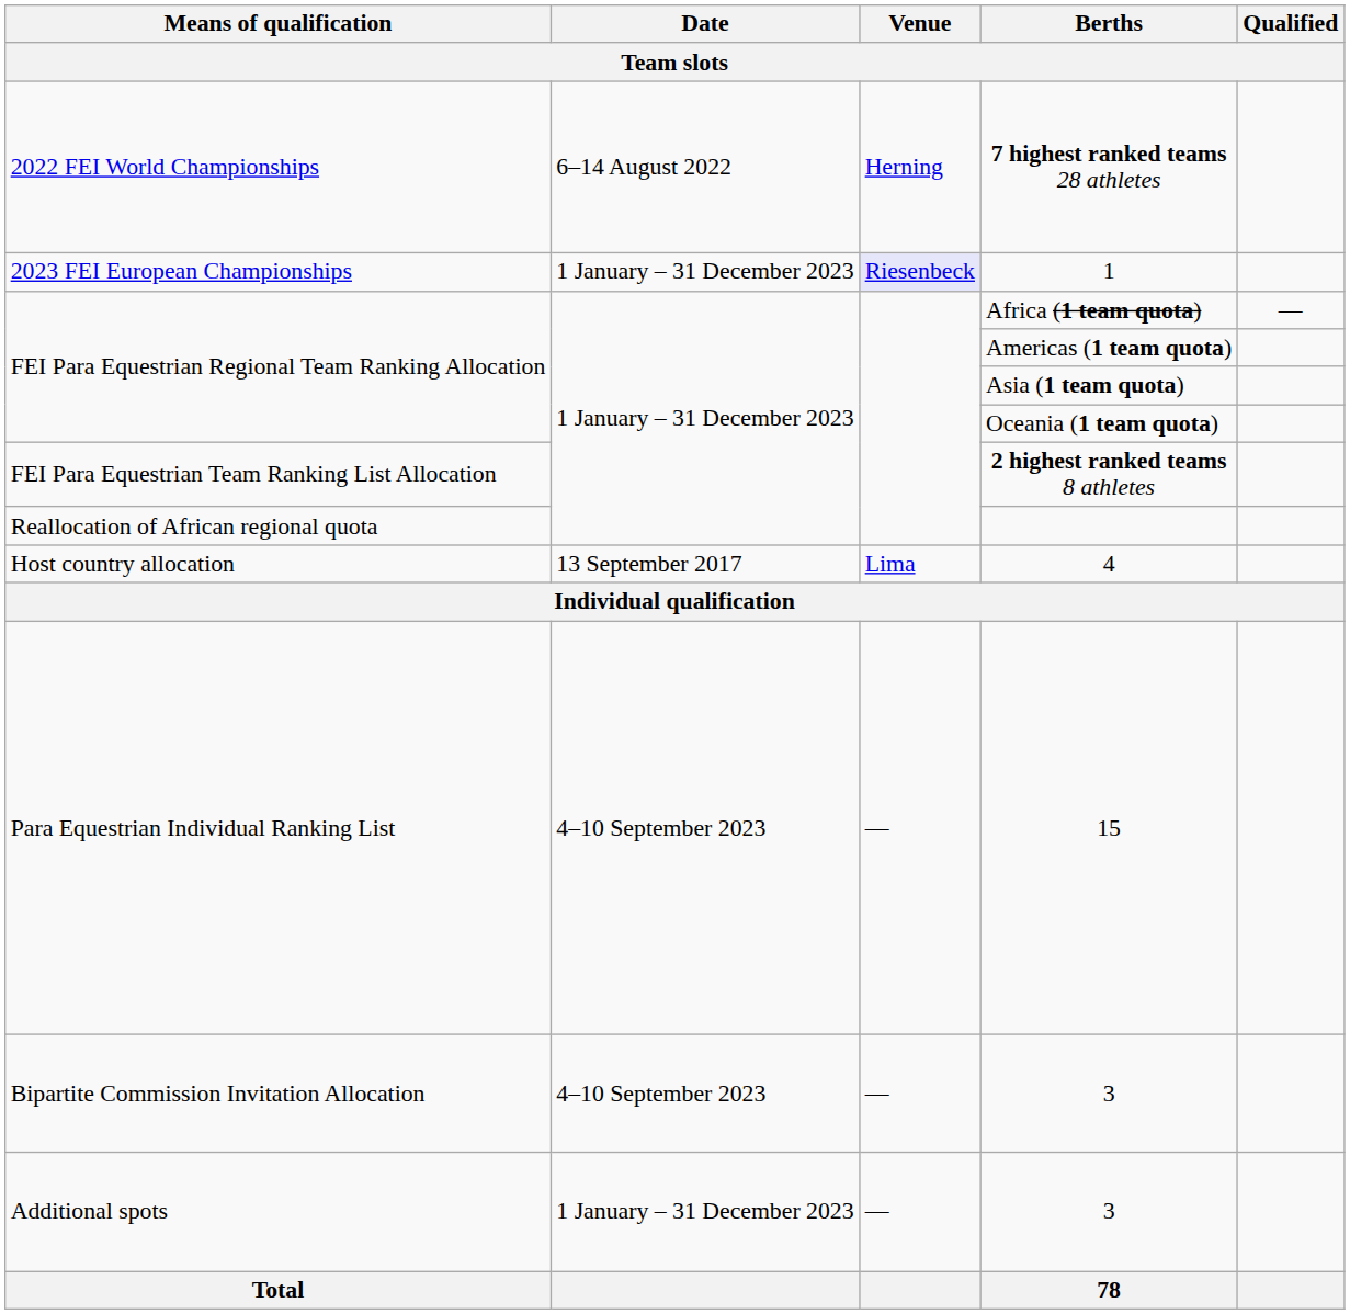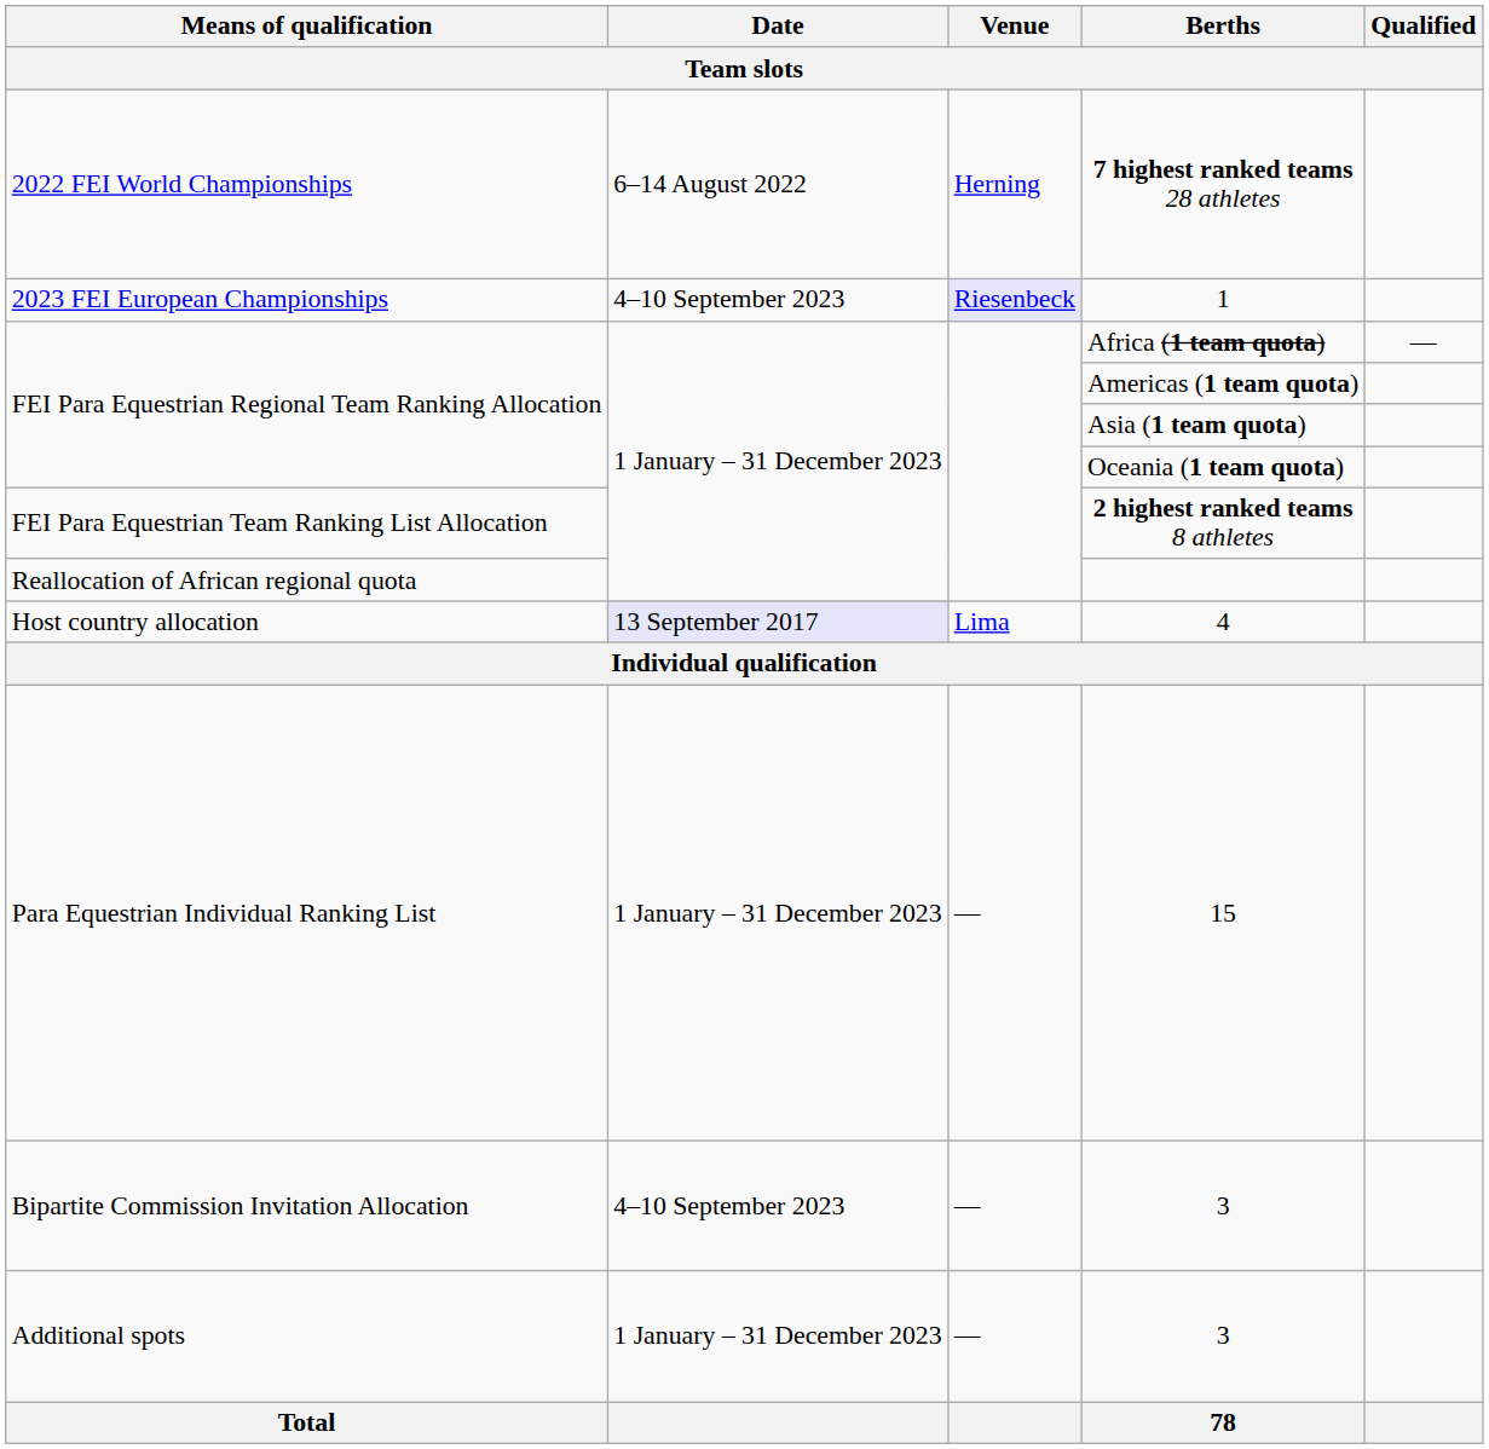1 | Date: 1 January – 31 December 2023 -> 4–10 September 2023
4 | Date: no background -> lavender background
15 | Date: 4–10 September 2023 -> 1 January – 31 December 2023
